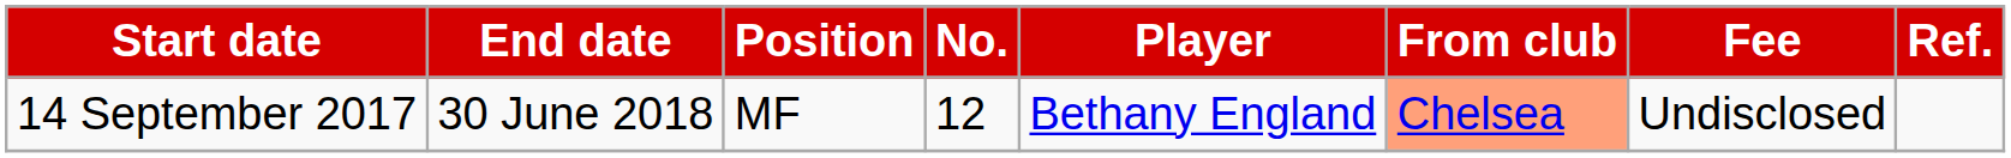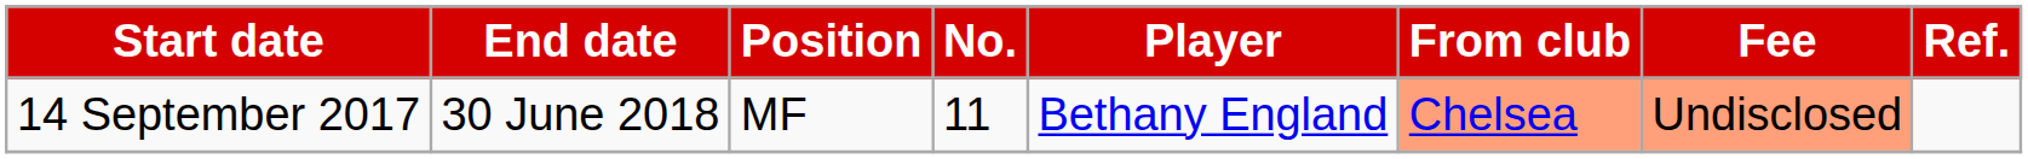14 September 2017 | No.: 12 -> 11
14 September 2017 | Fee: no background -> lightsalmon background
